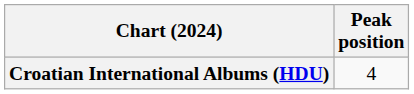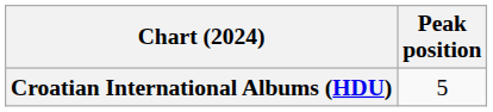Croatian International Albums (HDU) | Peak position: 4 -> 5
